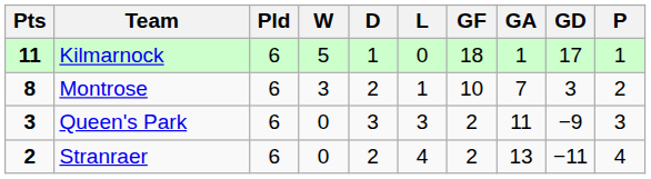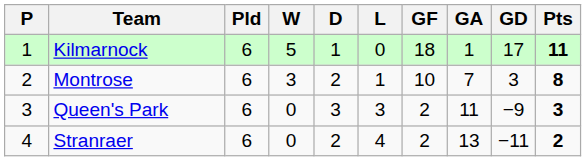columns swapped: P <-> Pts
